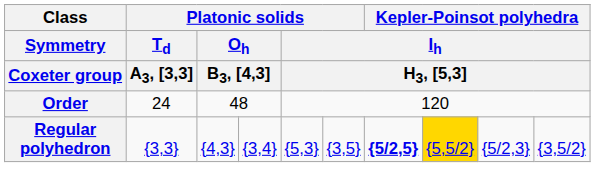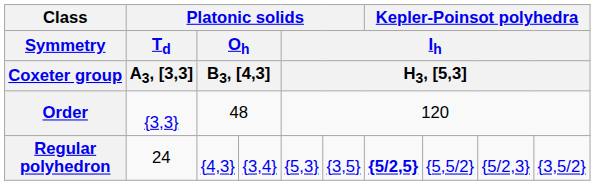Order | Platonic solids / Td / A3, [3,3]: 24 -> {3,3}
Regular polyhedron | Platonic solids / Td / A3, [3,3]: {3,3} -> 24
Regular polyhedron | column 8: gold background -> no background
